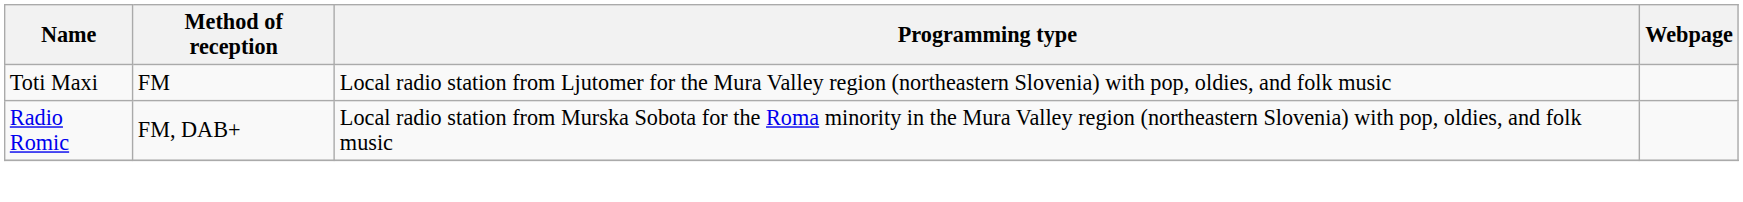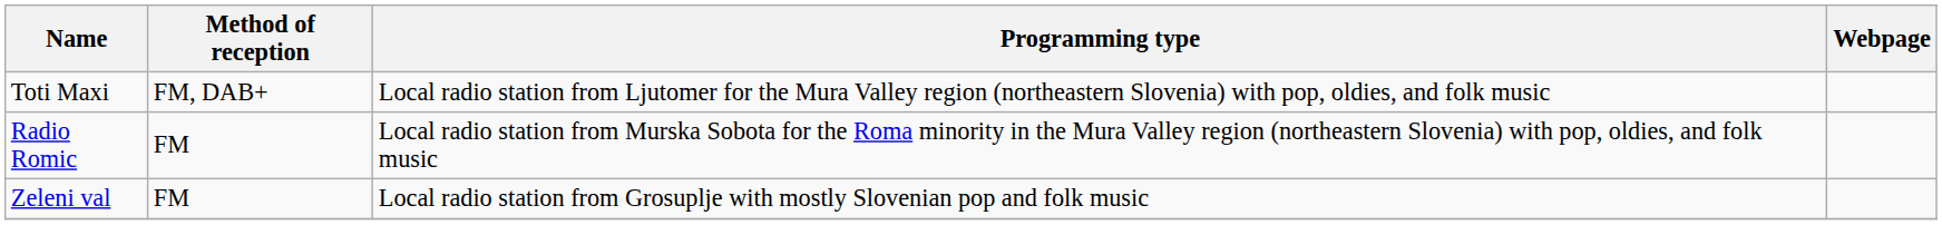Toti Maxi | Method of reception: FM -> FM, DAB+
Radio Romic | Method of reception: FM, DAB+ -> FM
+ row: Zeleni val | FM | Local radio station from Grosuplje with mostly Slovenian pop and folk music
